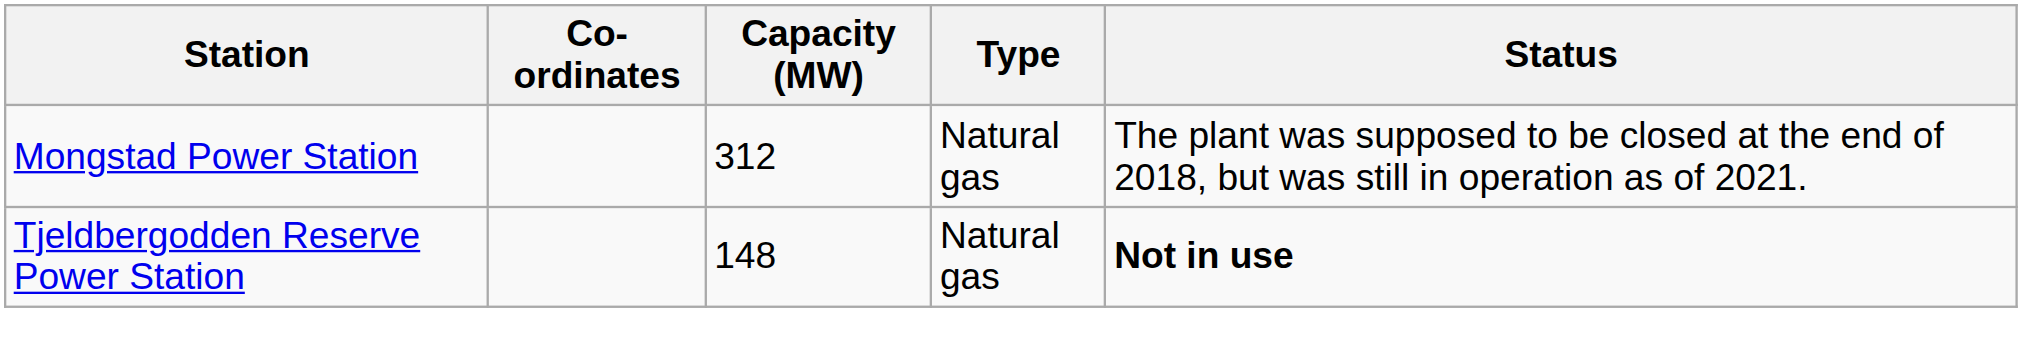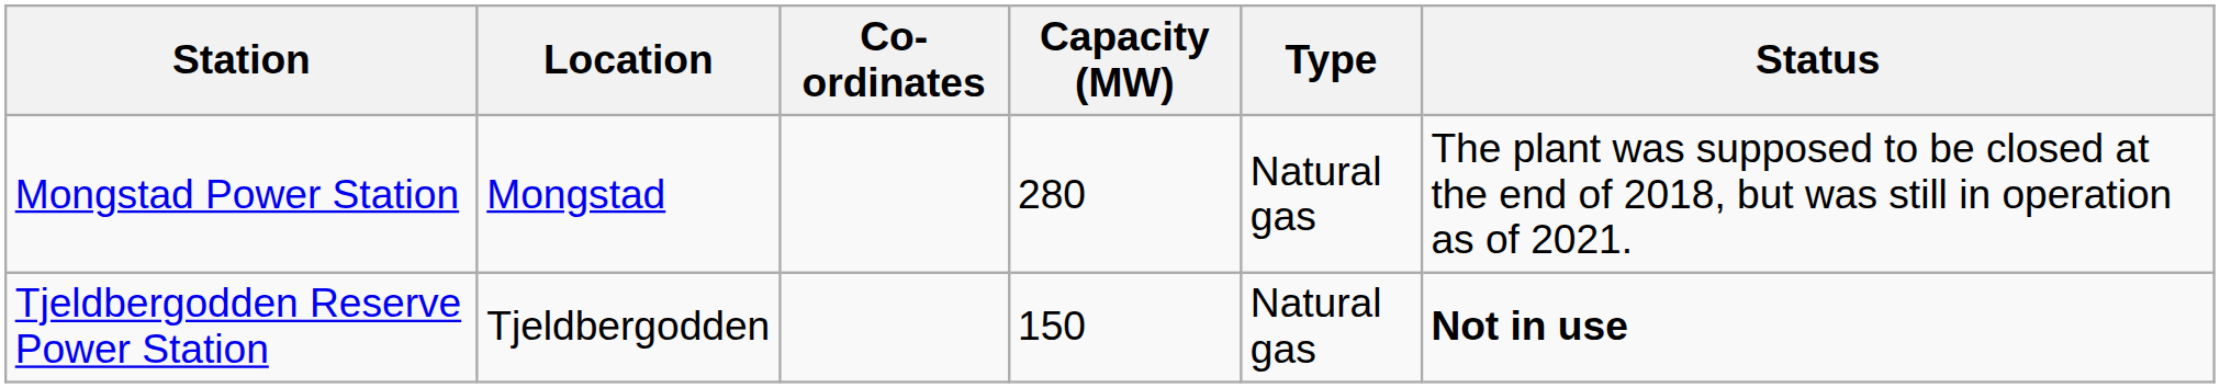+ column: Location | Mongstad | Tjeldbergodden
Mongstad Power Station | Capacity (MW): 312 -> 280
Tjeldbergodden Reserve Power Station | Capacity (MW): 148 -> 150
